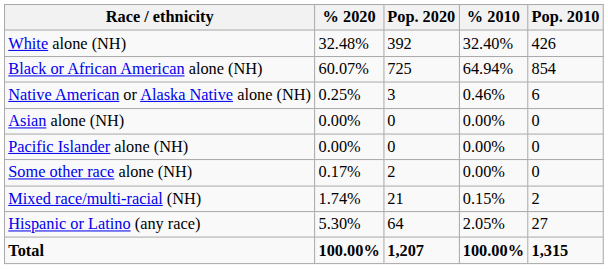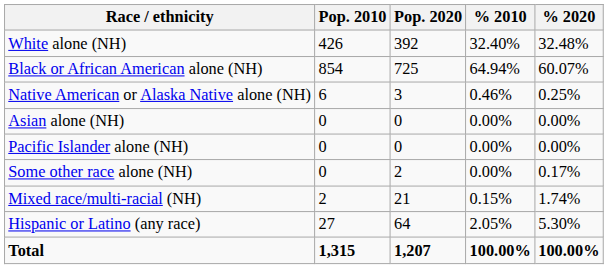columns swapped: Pop. 2010 <-> % 2020
